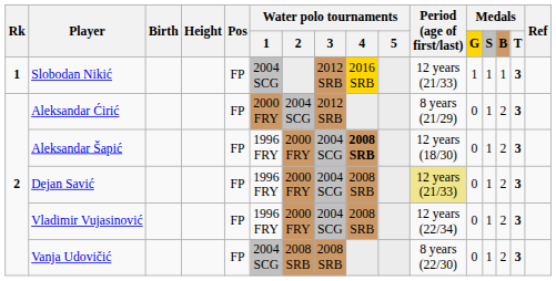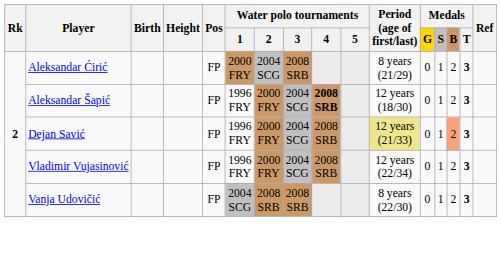- row: 1 | Slobodan Nikić | FP | 2004 SCG | 2012 SRB | 2016 SRB | 12 years (21/33) | 1 | 1 | 1 | 3
Aleksandar Ćirić | Water polo tournaments / 3: 2012 SRB -> 2008 SRB
Dejan Savić | Medals / B: no background -> lightsalmon background
